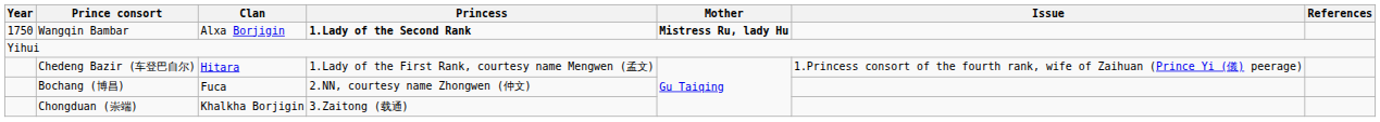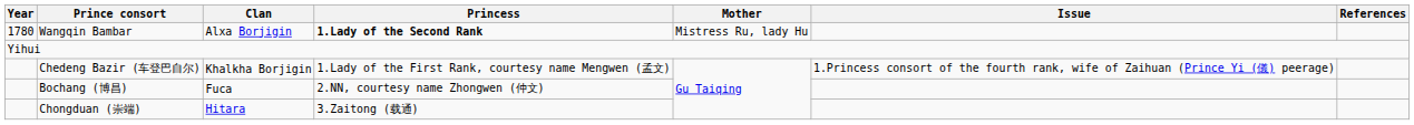Wangqin Bambar | Year: 1750 -> 1780
Wangqin Bambar | Mother: bold -> normal
Chedeng Bazir (车登巴自尔) | Clan: Hitara -> Khalkha Borjigin
Chongduan (崇端) | Clan: Khalkha Borjigin -> Hitara
